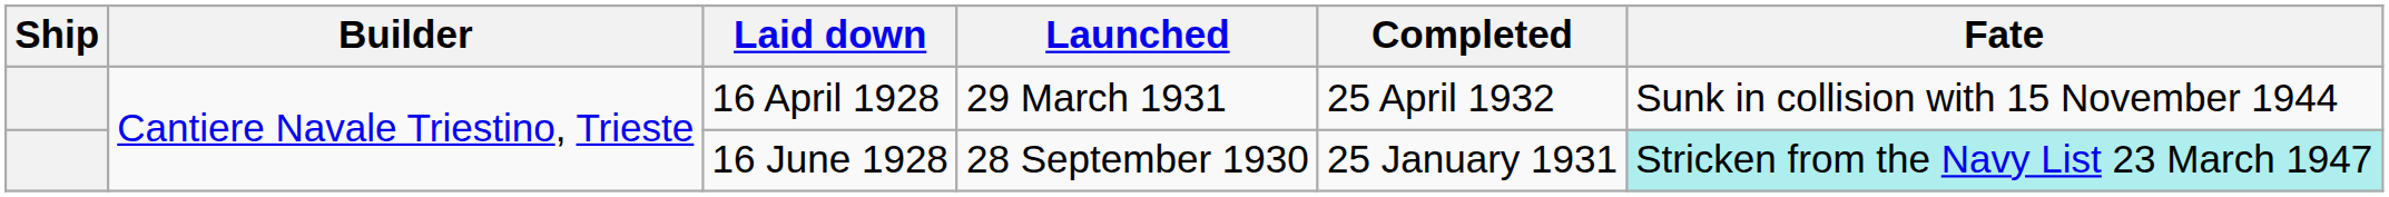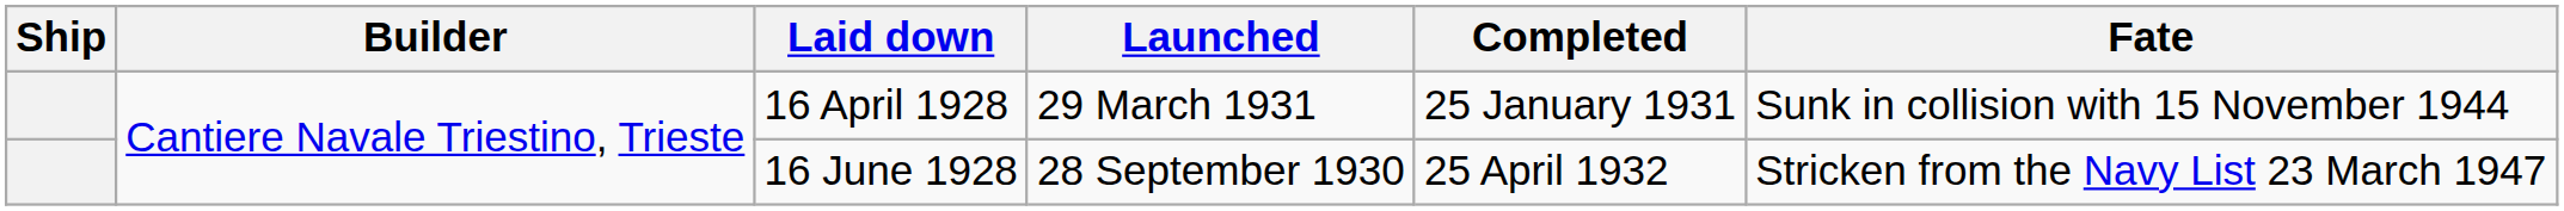16 April 1928 | Completed: 25 April 1932 -> 25 January 1931
16 June 1928 | Completed: 25 January 1931 -> 25 April 1932
16 June 1928 | Fate: paleturquoise background -> no background
